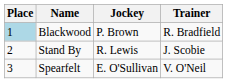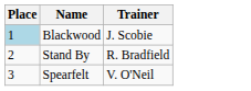- column: Jockey | P. Brown | R. Lewis | E. O'Sullivan
Blackwood | Trainer: R. Bradfield -> J. Scobie
Stand By | Trainer: J. Scobie -> R. Bradfield
